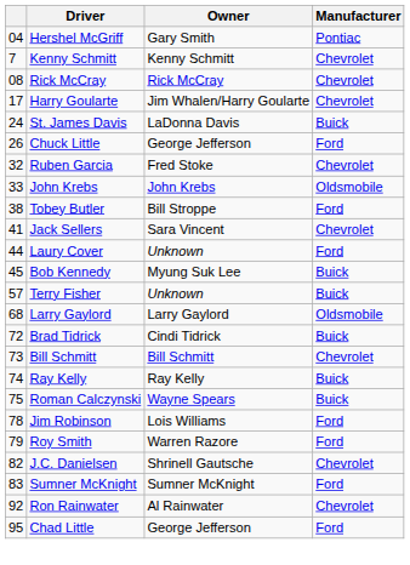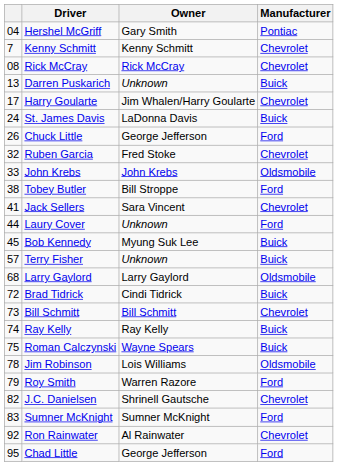+ row: 13 | Darren Puskarich | Unknown | Buick
Jim Robinson | Manufacturer: Ford -> Oldsmobile
